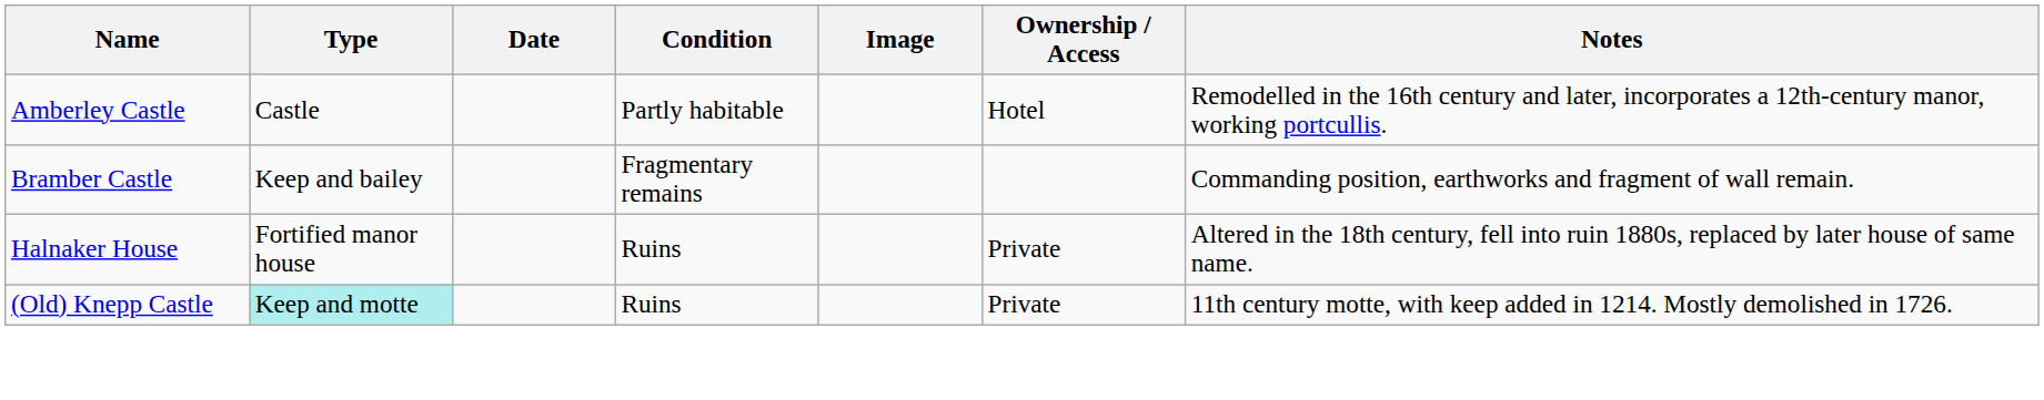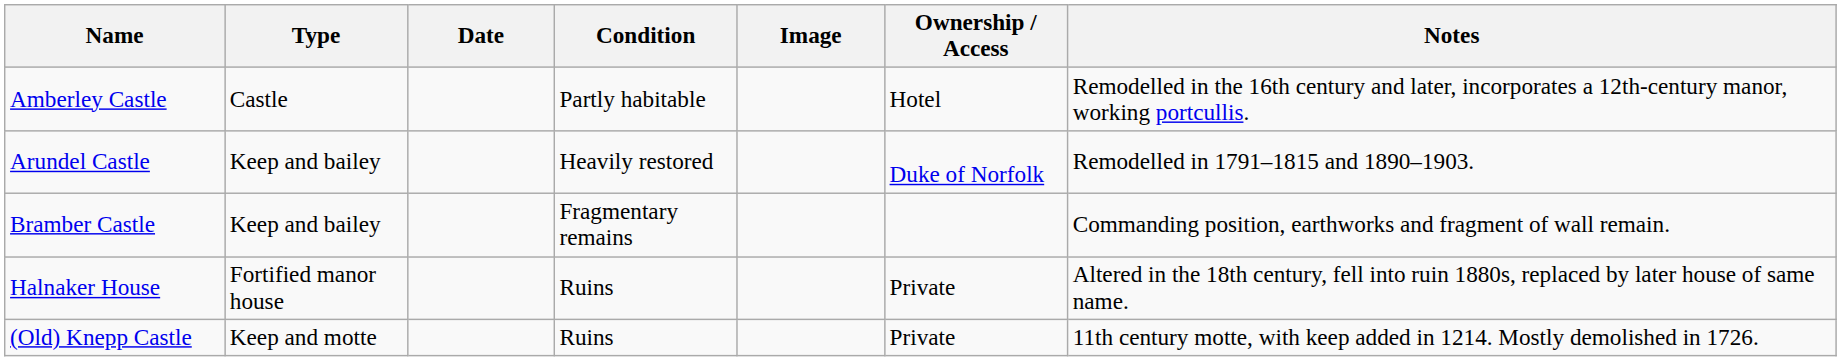+ row: Arundel Castle | Keep and bailey | Heavily restored | Duke of Norfolk | Remodelled in 1791–1815 and 1890–1903.
(Old) Knepp Castle | Type: paleturquoise background -> no background
